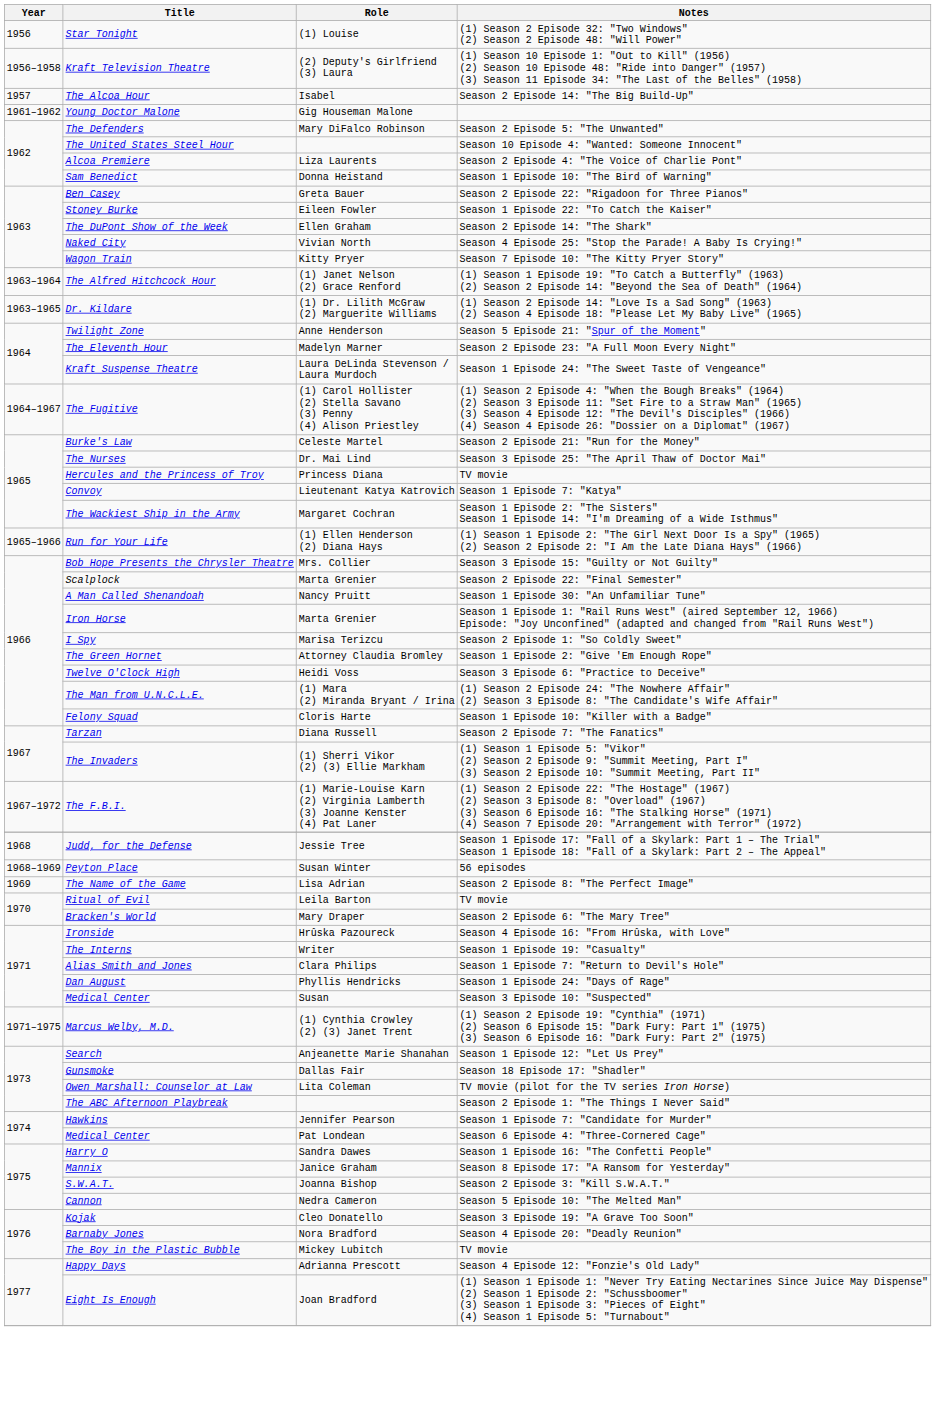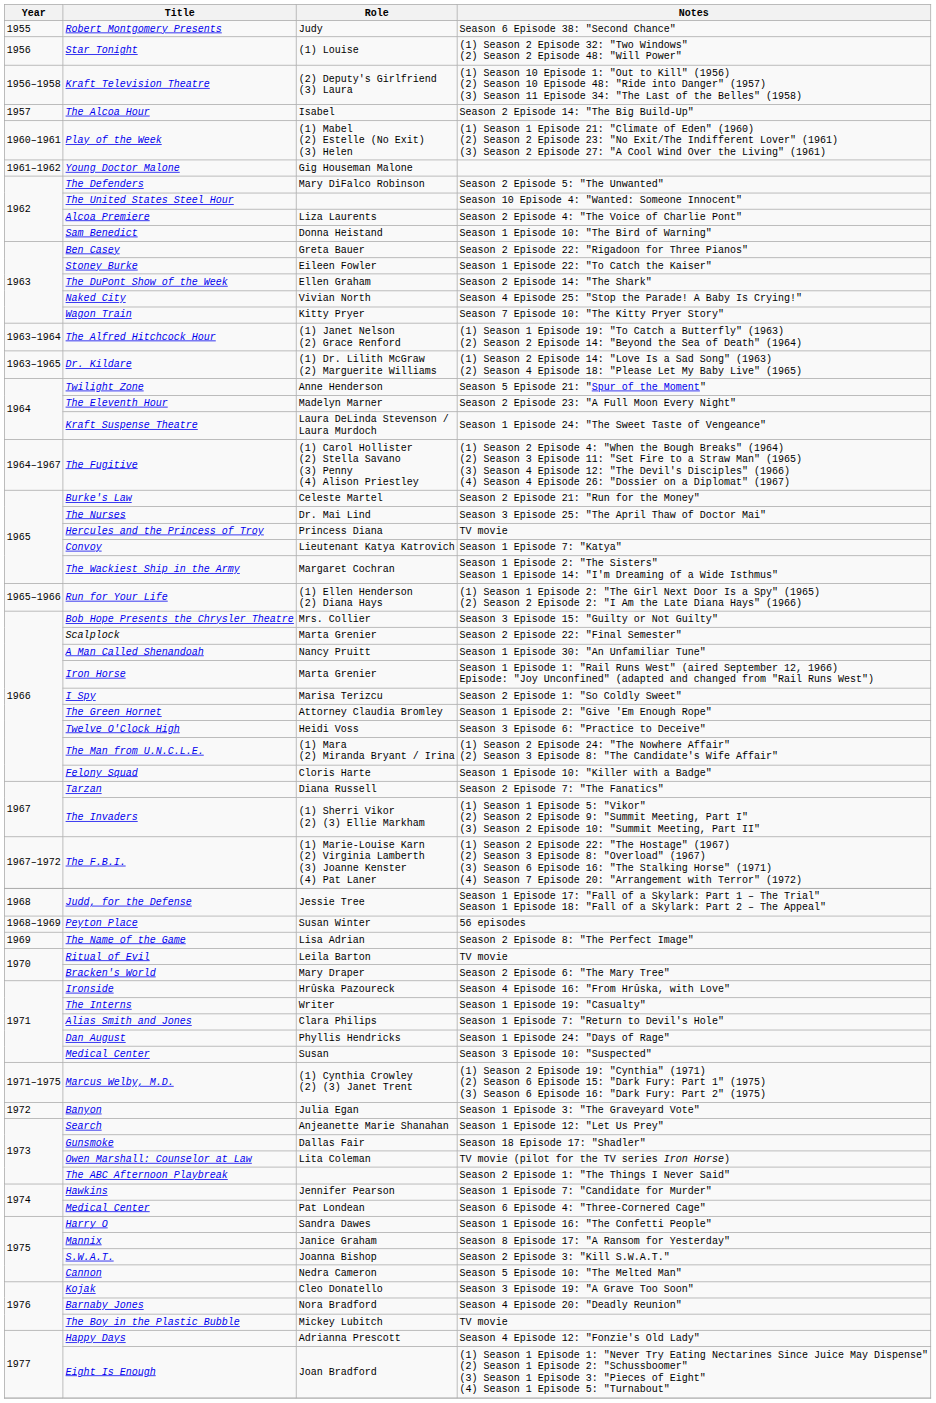+ row: 1955 | Robert Montgomery Presents | Judy | Season 6 Episode 38: "Second Chance"
+ row: 1960–1961 | Play of the Week | (1) Mabel (2) Estelle (No Exit) (3) Helen | (1) Season 1 Episode 21: "Climate of Eden" (1960) (2) Season 2 Episode 23: "No Exit/The Indifferent Lover" (1961) (3) Season 2 Episode 27: "A Cool Wind Over the Living" (1961)
+ row: 1972 | Banyon | Julia Egan | Season 1 Episode 3: "The Graveyard Vote"
